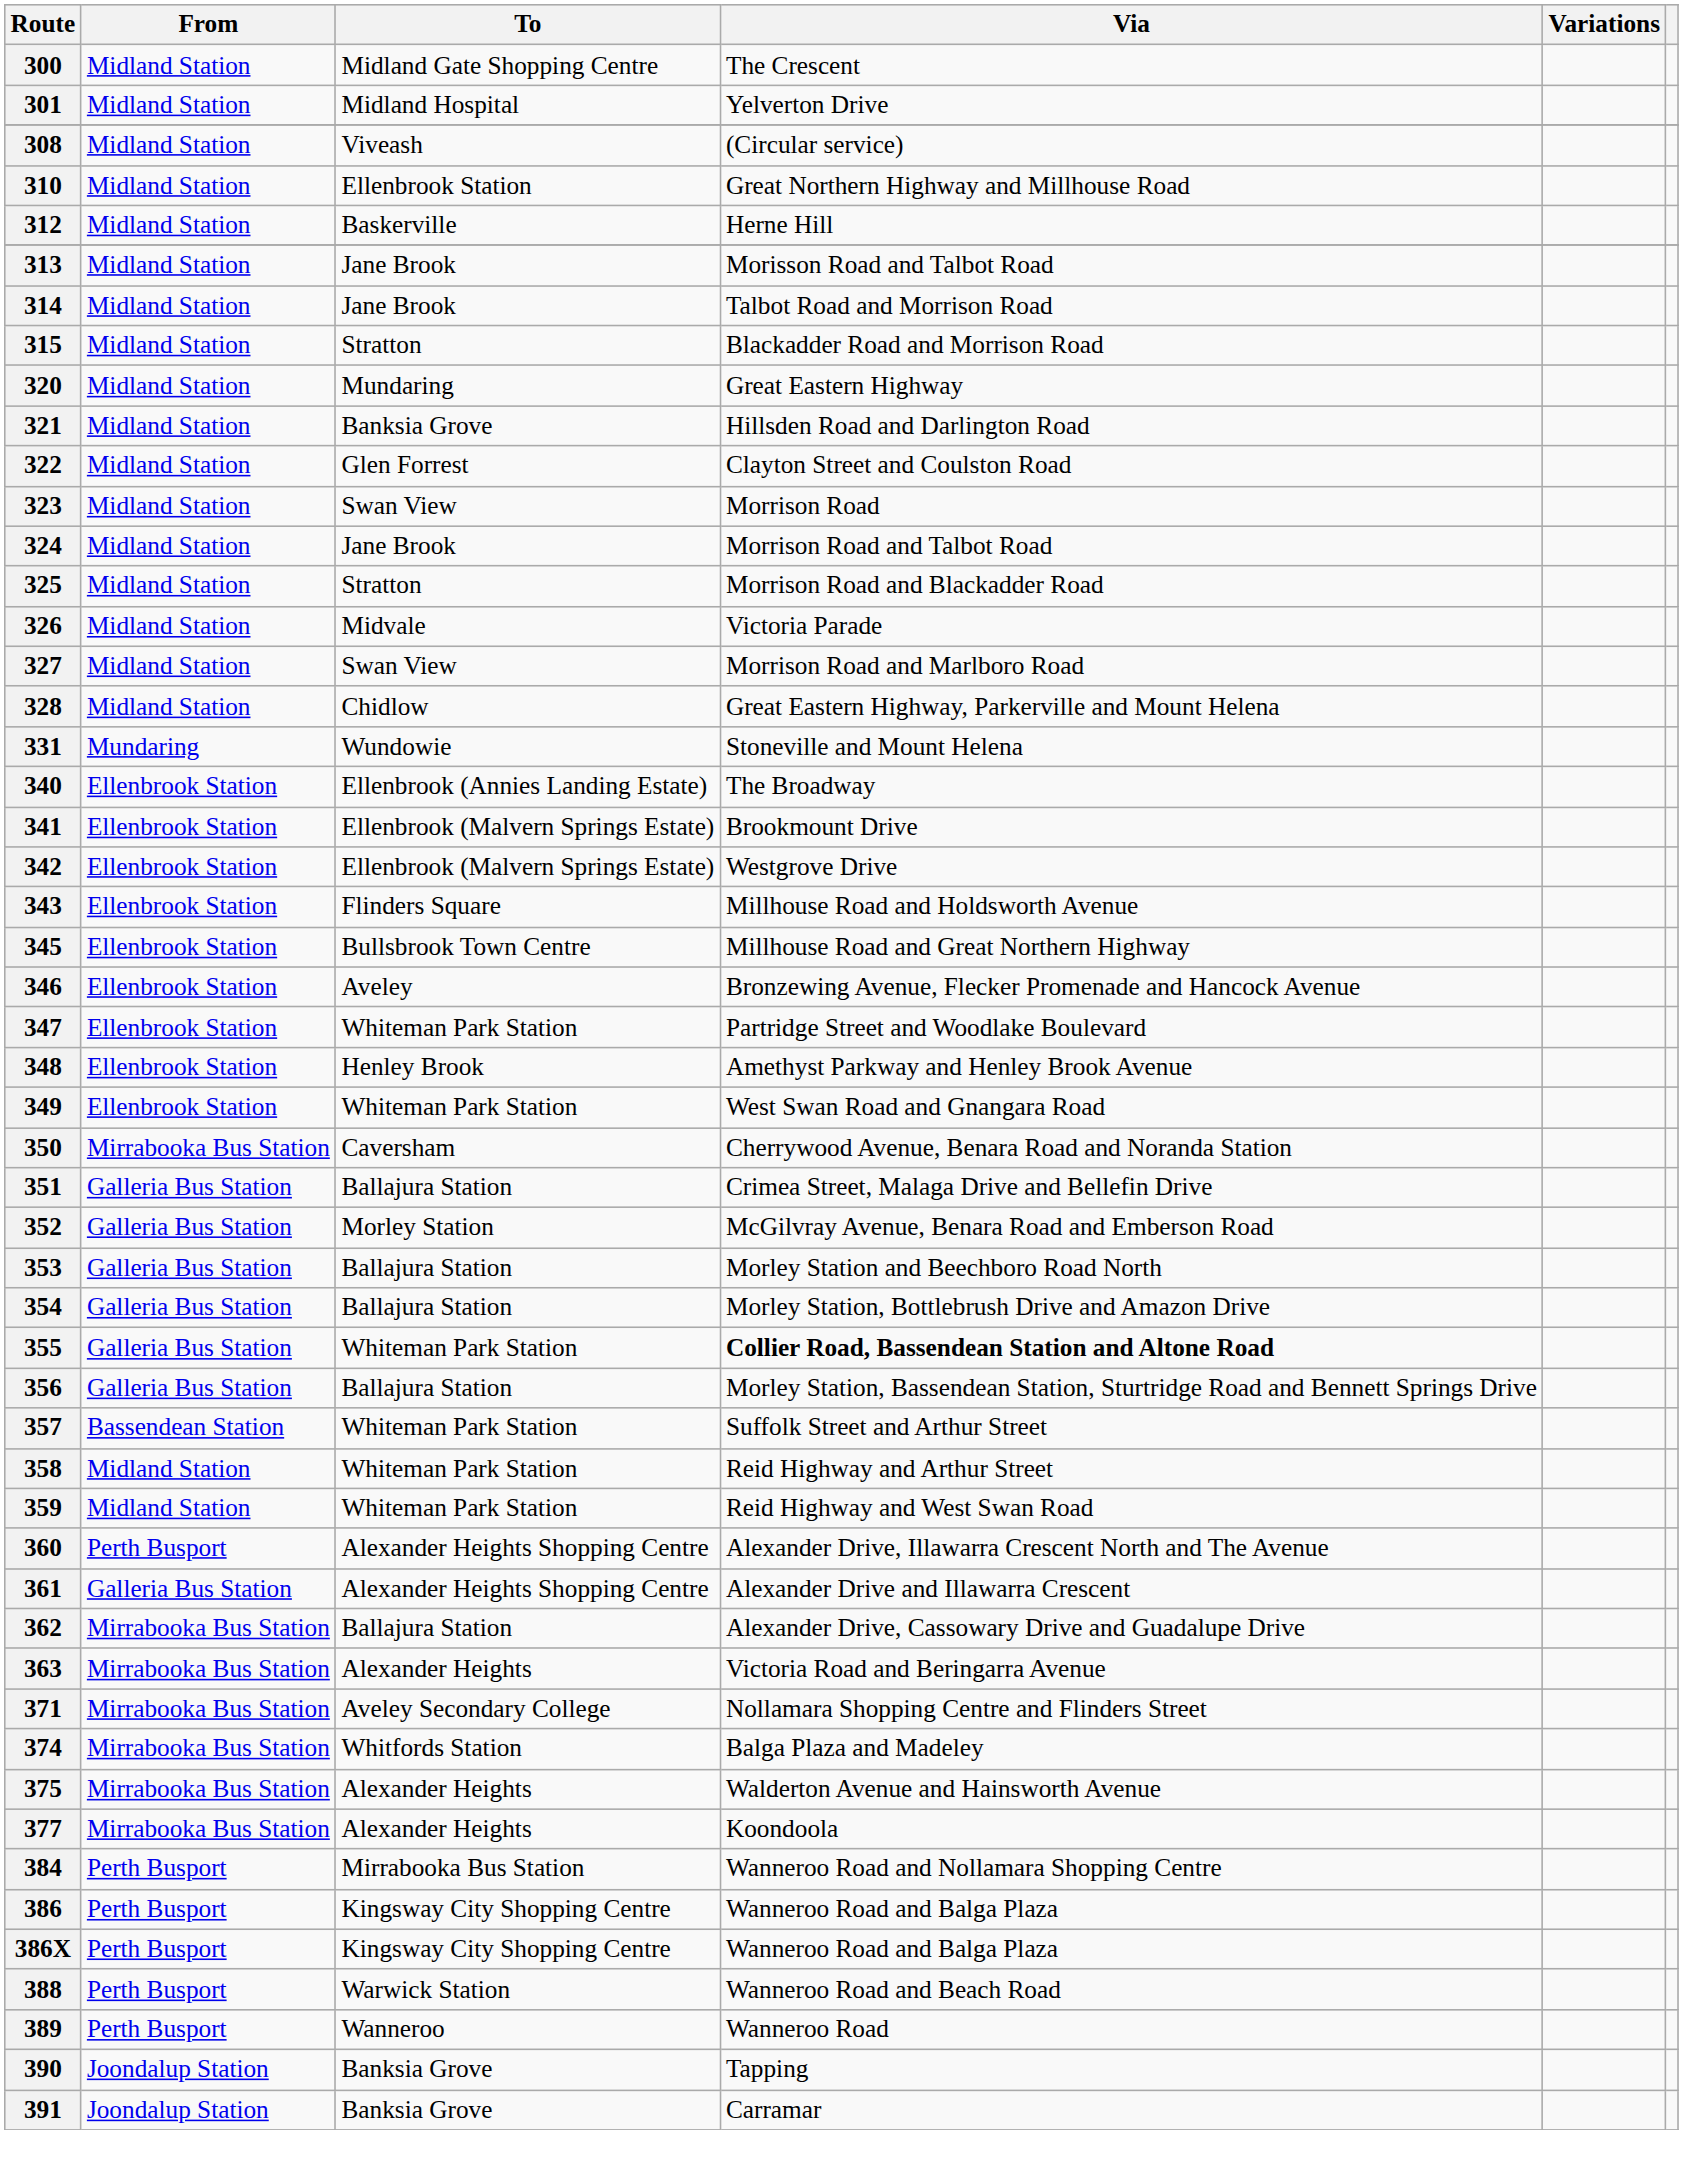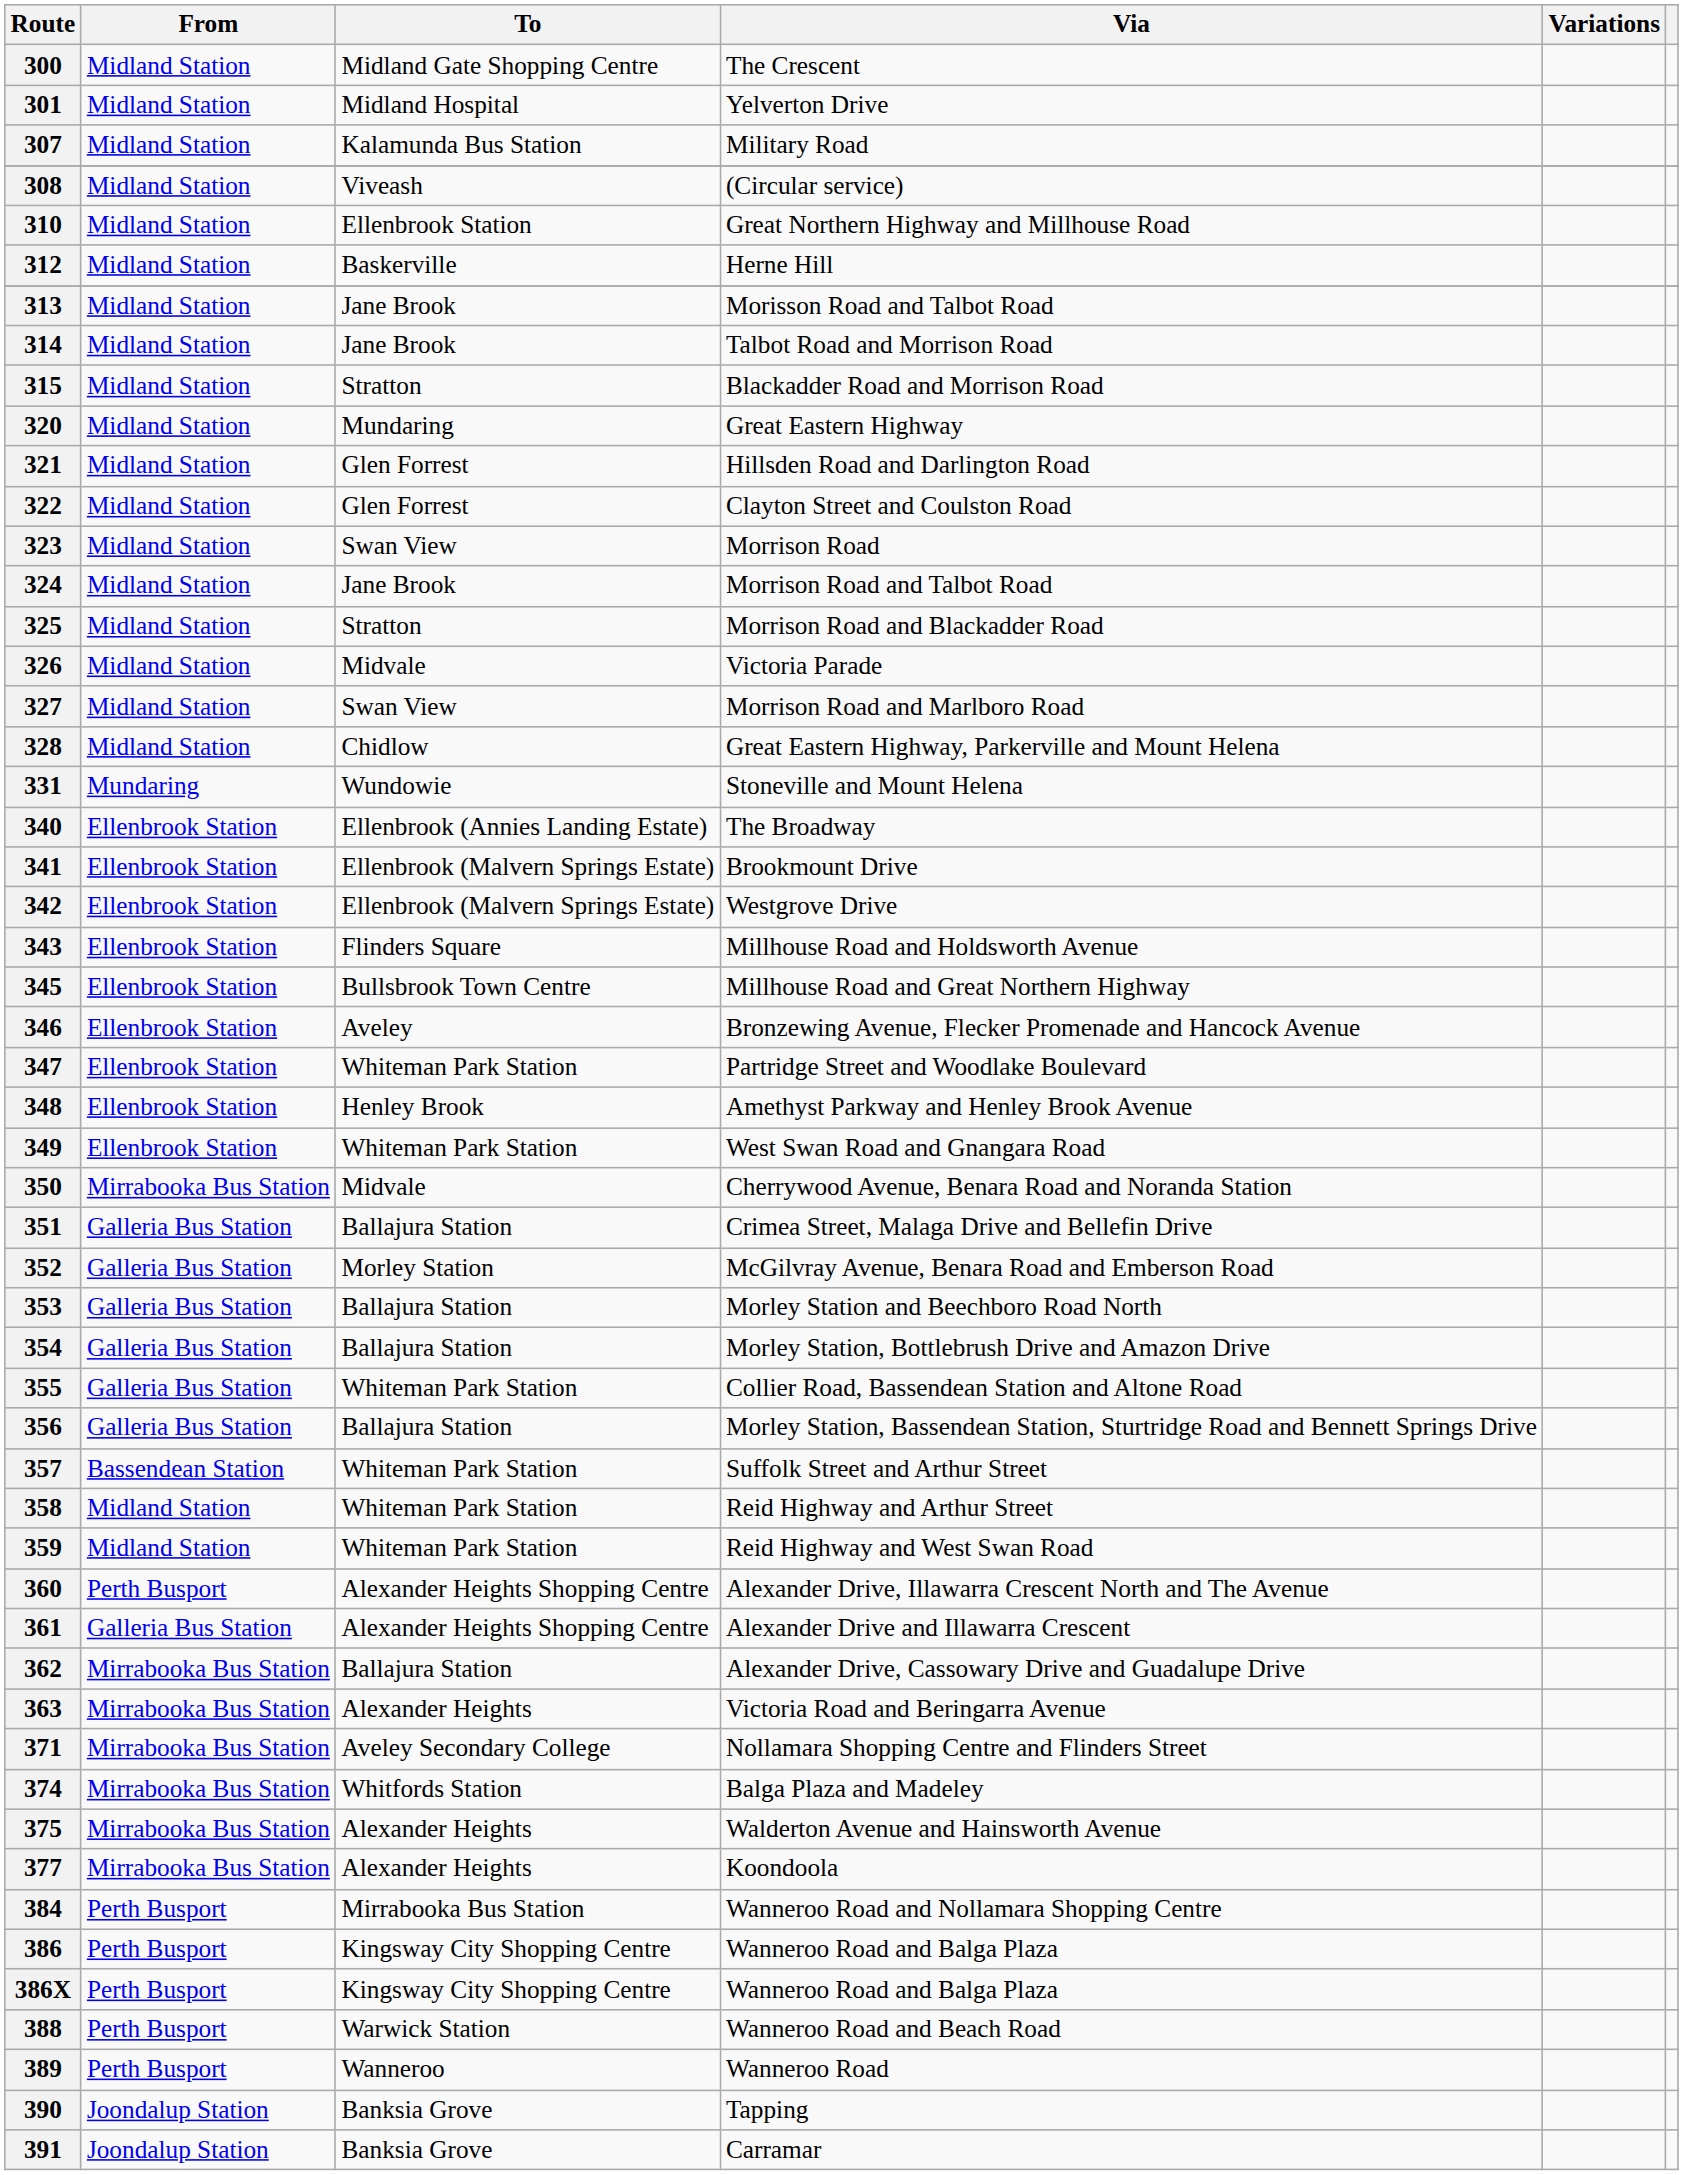+ row: 307 | Midland Station | Kalamunda Bus Station | Military Road
321 | To: Banksia Grove -> Glen Forrest
350 | To: Caversham -> Midvale
355 | Via: bold -> normal
